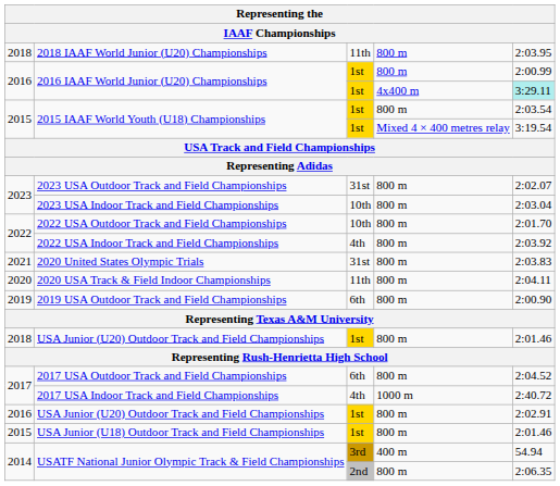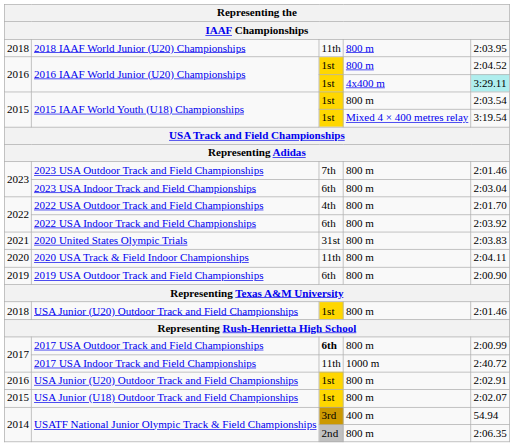2016 IAAF World Junior (U20) Championships / 800 m | column 5: 2:00.99 -> 2:04.52
2023 USA Outdoor Track and Field Championships | column 3: 31st -> 7th
2023 USA Outdoor Track and Field Championships | column 5: 2:02.07 -> 2:01.46
2023 USA Indoor Track and Field Championships | column 3: 10th -> 6th
2022 USA Outdoor Track and Field Championships | column 3: 10th -> 4th
2022 USA Indoor Track and Field Championships | column 3: 4th -> 6th
2017 USA Outdoor Track and Field Championships | column 3: normal -> bold
2017 USA Outdoor Track and Field Championships | column 5: 2:04.52 -> 2:00.99
2017 USA Indoor Track and Field Championships | column 3: 4th -> 11th
USA Junior (U18) Outdoor Track and Field Championships | column 5: 2:01.46 -> 2:02.07
